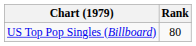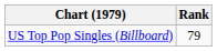US Top Pop Singles (Billboard) | Rank: 80 -> 79
